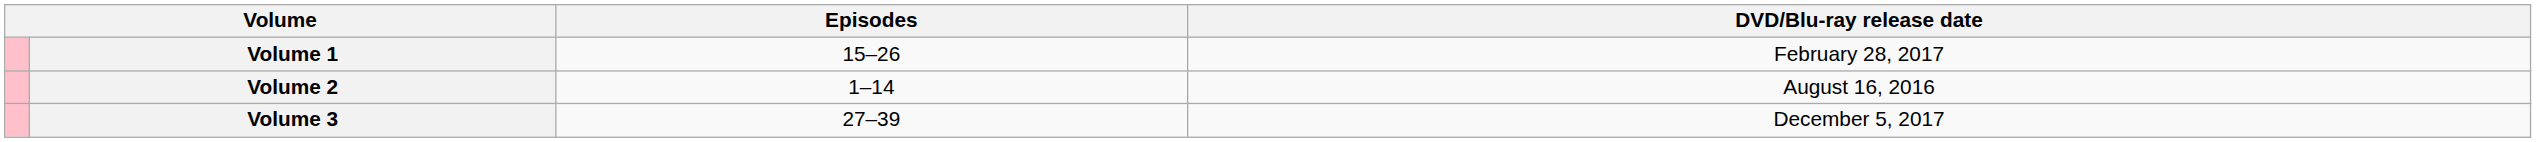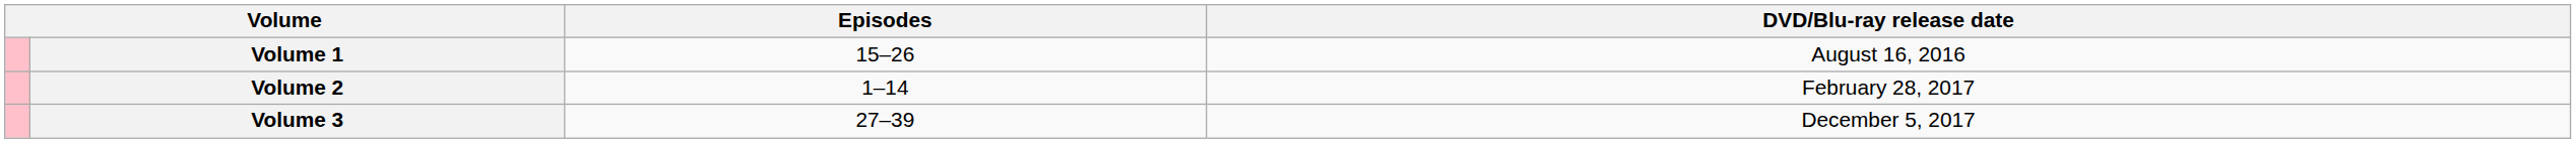Volume 1 | DVD/Blu-ray release date: February 28, 2017 -> August 16, 2016
Volume 2 | DVD/Blu-ray release date: August 16, 2016 -> February 28, 2017
